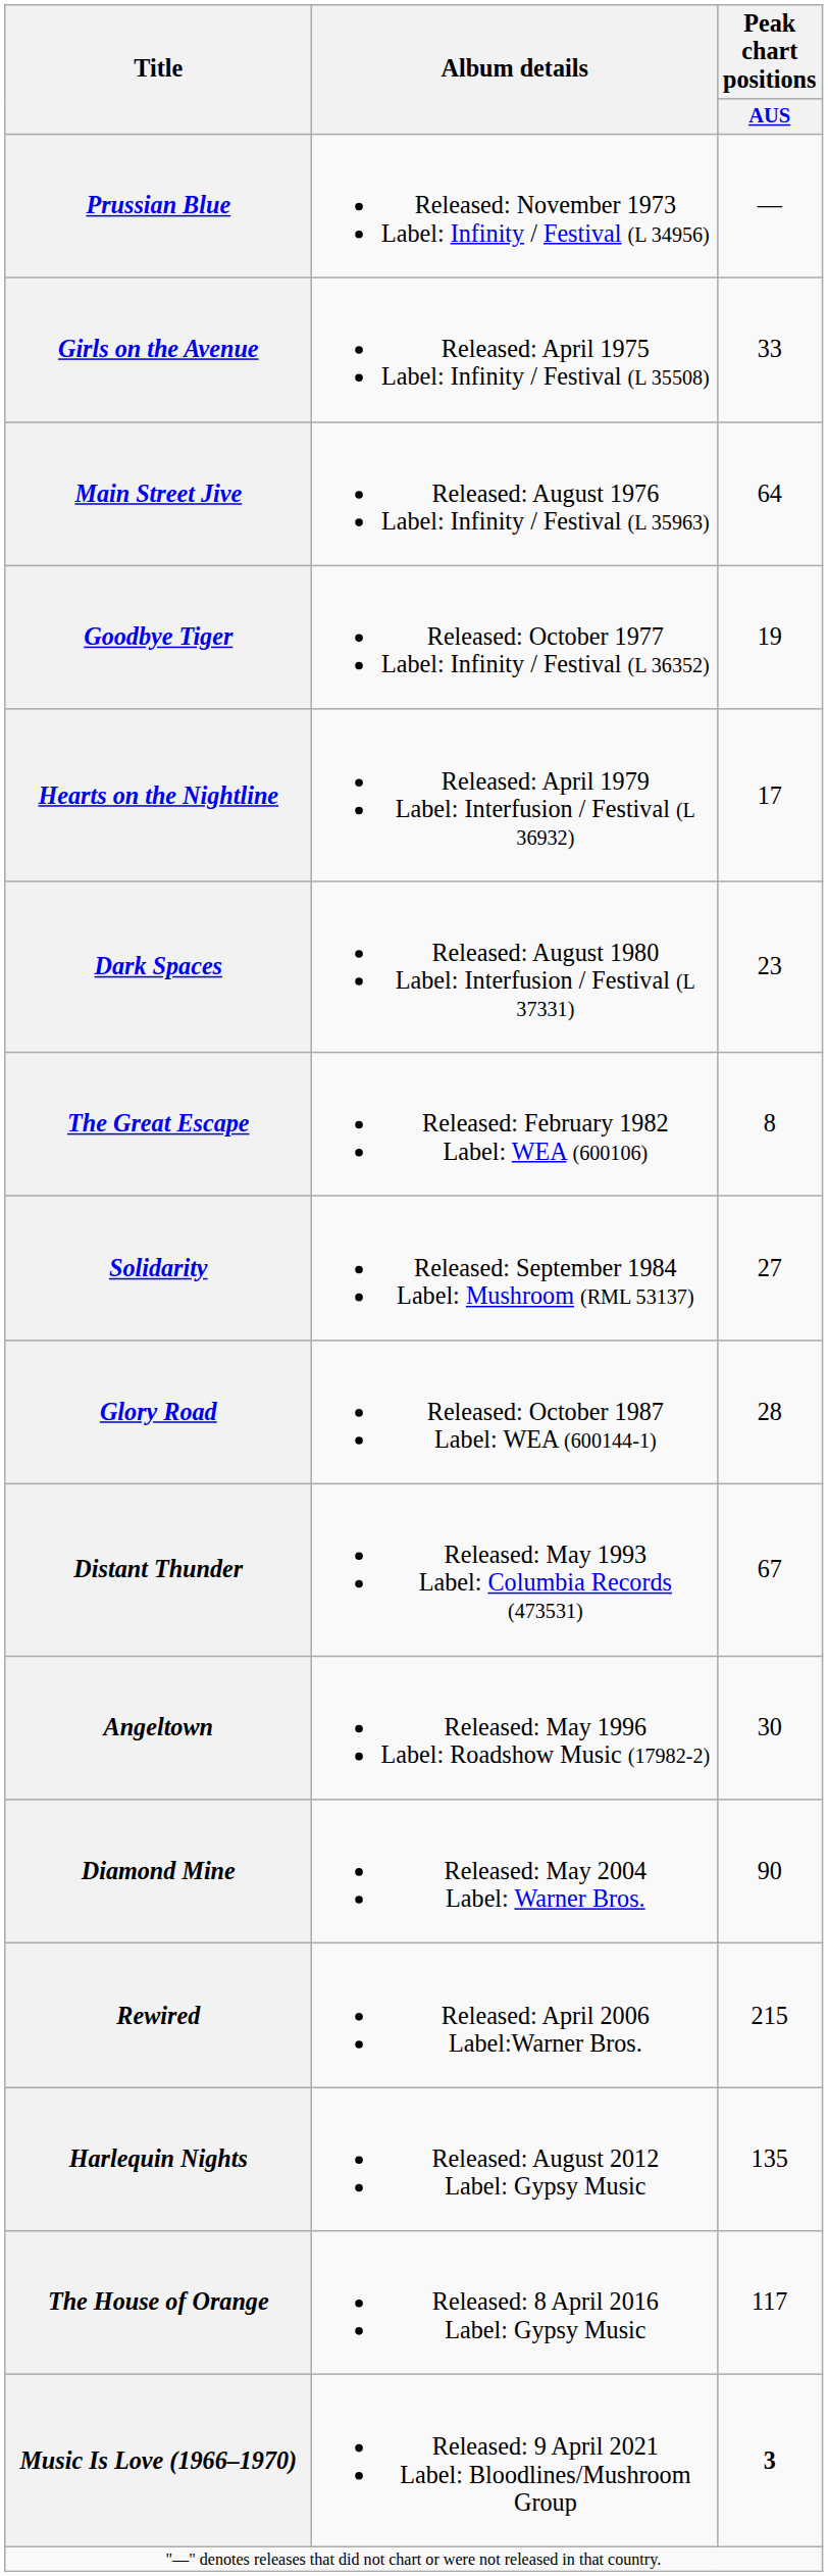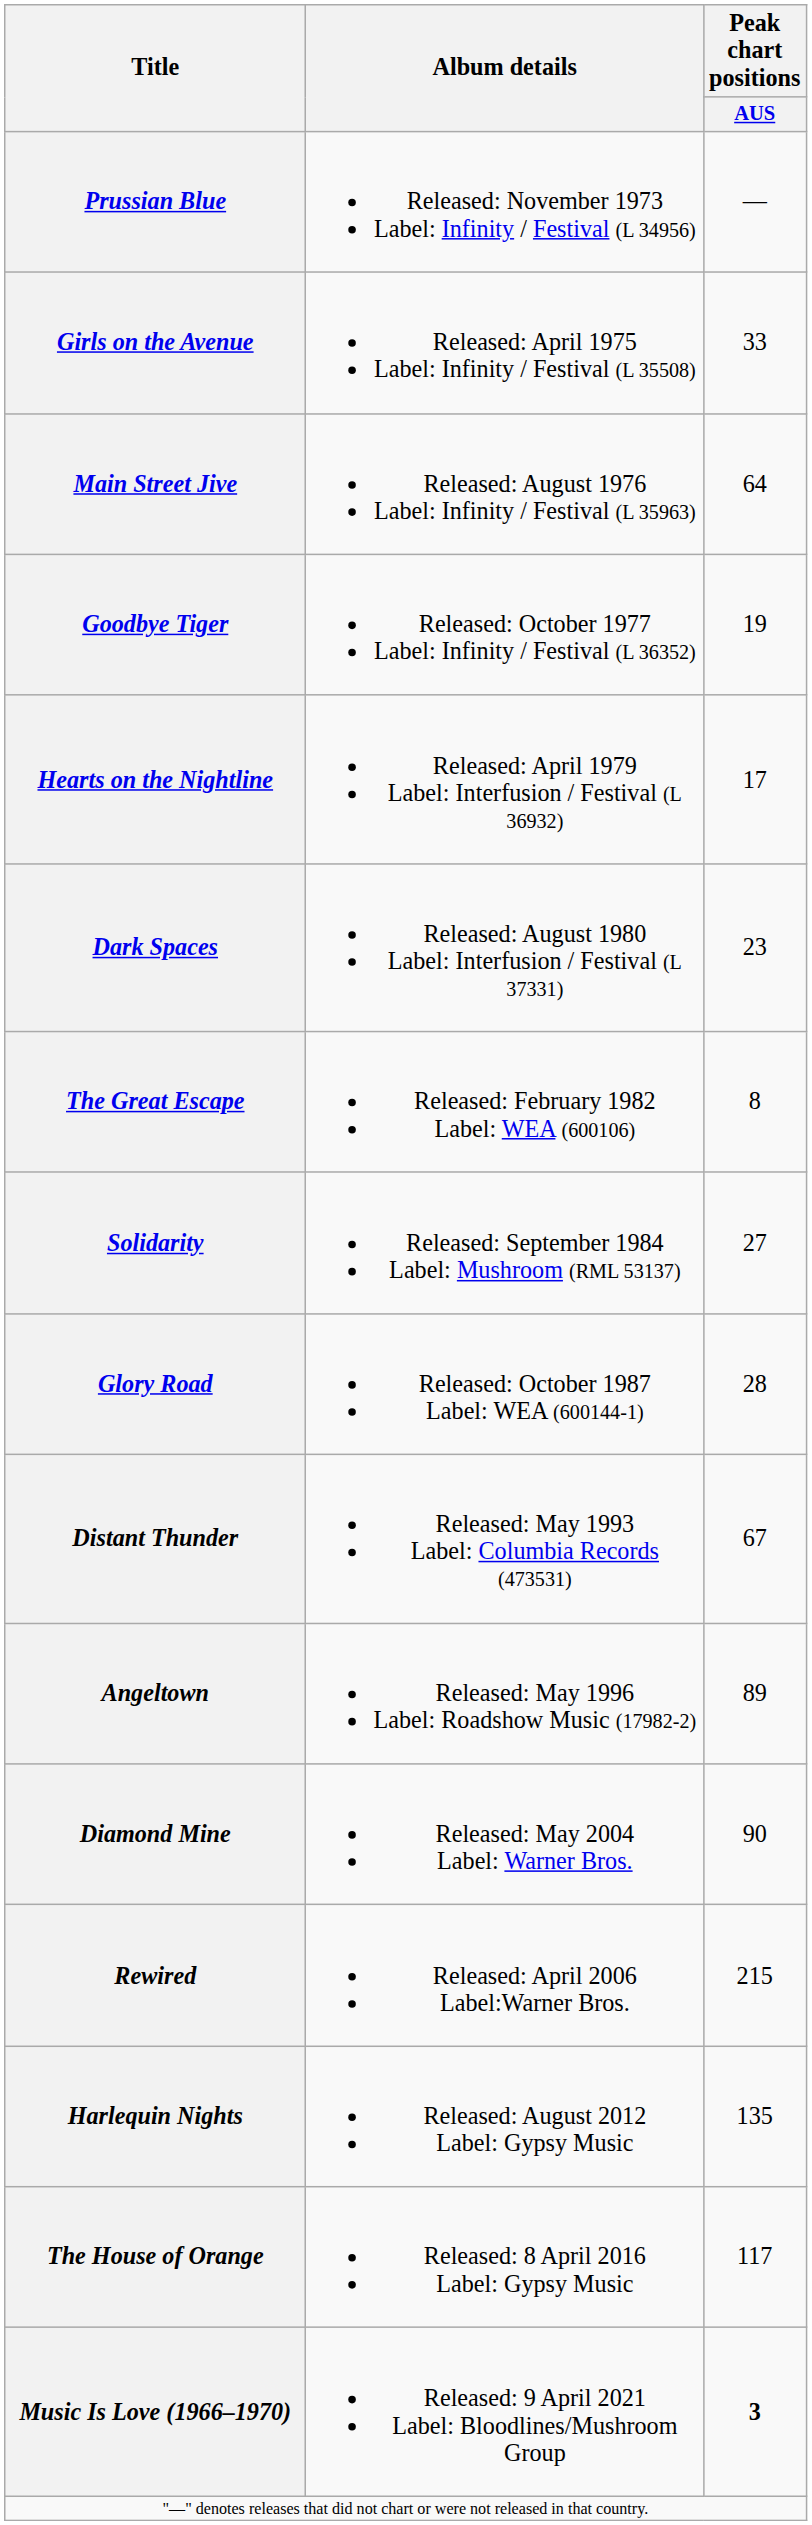Angeltown | Peak chart positions / AUS: 30 -> 89
